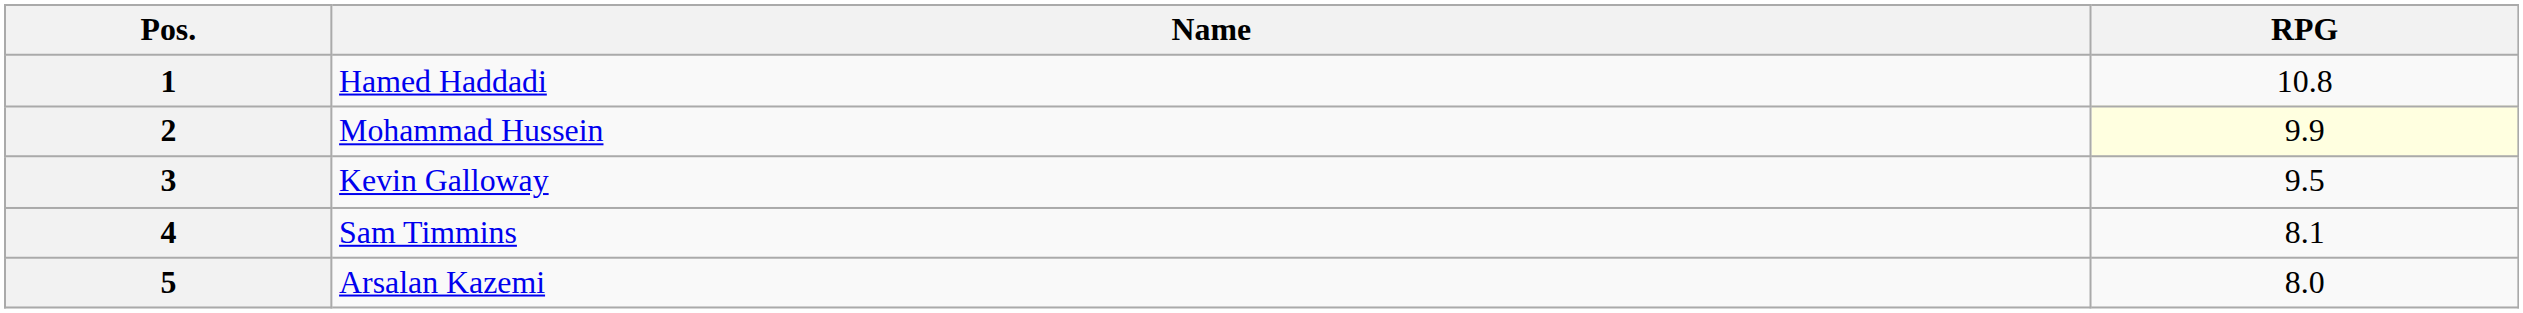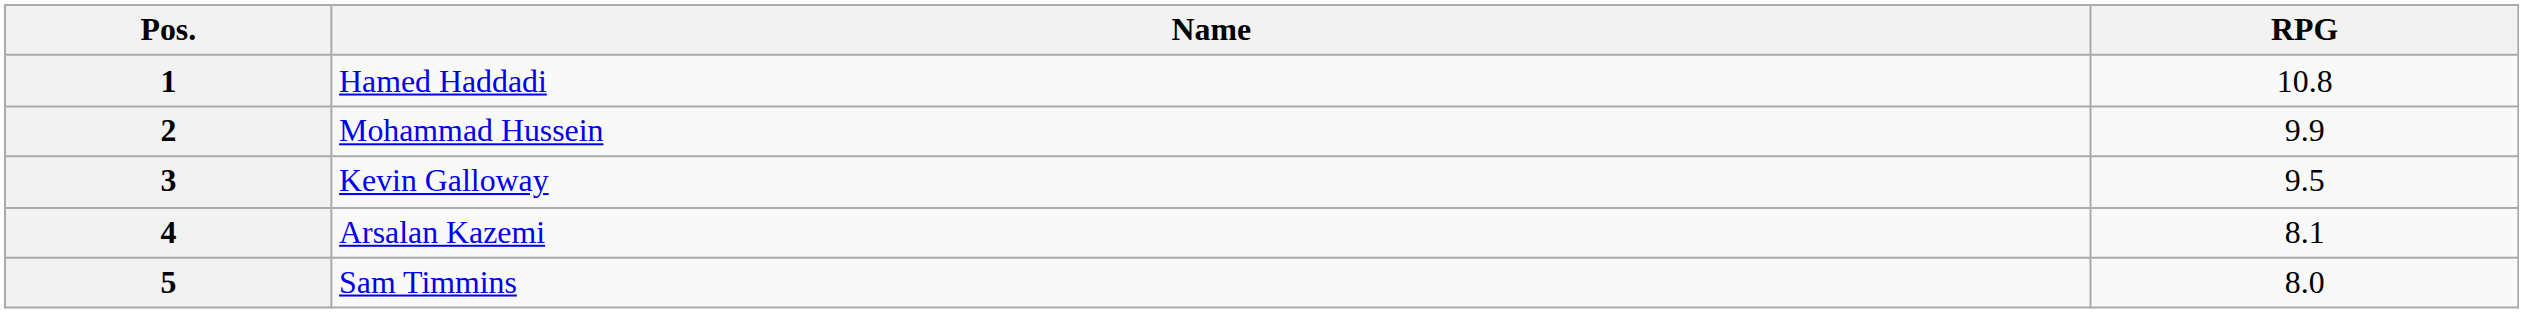2 | RPG: lightyellow background -> no background
4 | Name: Sam Timmins -> Arsalan Kazemi
5 | Name: Arsalan Kazemi -> Sam Timmins
